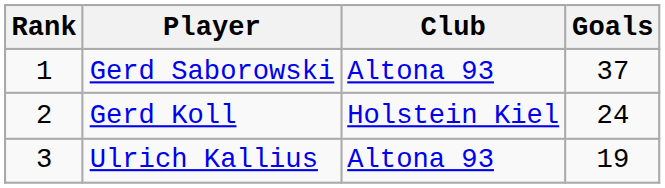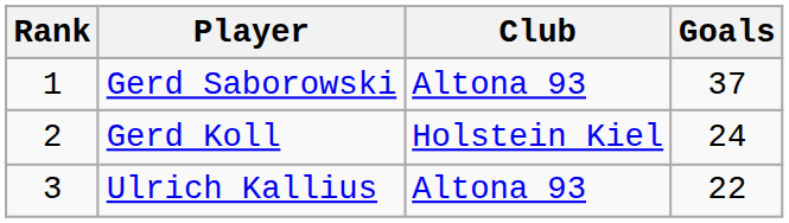Ulrich Kallius | Goals: 19 -> 22
